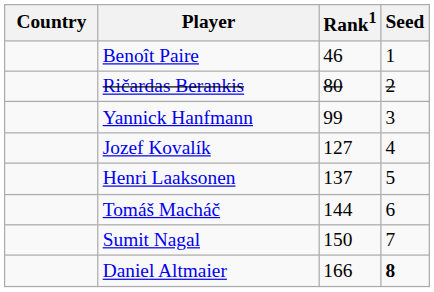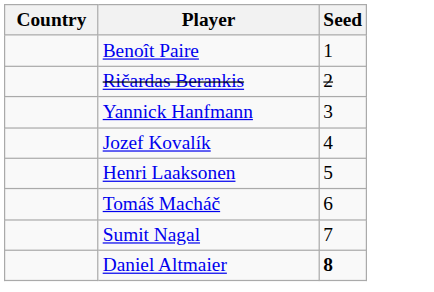- column: Rank1 | 46 | 80 | 99 | 127 | 137 | 144 | 150 | 166
